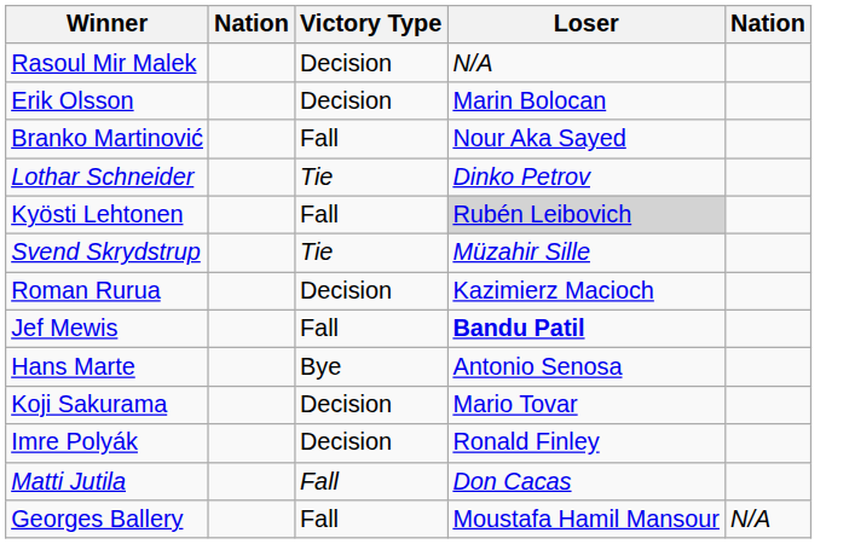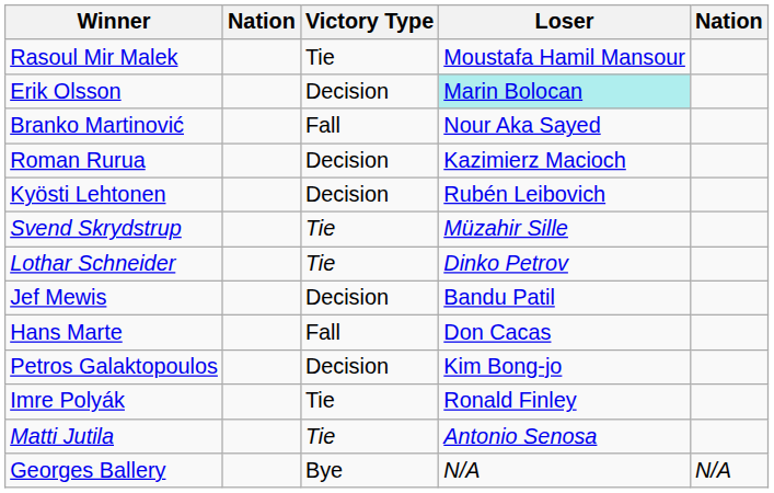Rasoul Mir Malek | Victory Type: Decision -> Tie
Rasoul Mir Malek | Loser: N/A -> Moustafa Hamil Mansour
Erik Olsson | Loser: no background -> paleturquoise background
rows swapped: Lothar Schneider <-> Roman Rurua
Kyösti Lehtonen | Victory Type: Fall -> Decision
Kyösti Lehtonen | Loser: lightgrey background -> no background
Jef Mewis | Victory Type: Fall -> Decision
Jef Mewis | Loser: bold -> normal
Hans Marte | Victory Type: Bye -> Fall
Hans Marte | Loser: Antonio Senosa -> Don Cacas
- row: Koji Sakurama | Decision | Mario Tovar
+ row: Petros Galaktopoulos | Decision | Kim Bong-jo
Imre Polyák | Victory Type: Decision -> Tie
Matti Jutila | Victory Type: Fall -> Tie
Matti Jutila | Loser: Don Cacas -> Antonio Senosa
Georges Ballery | Victory Type: Fall -> Bye
Georges Ballery | Loser: Moustafa Hamil Mansour -> N/A
